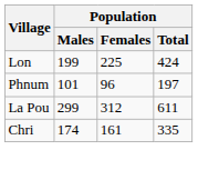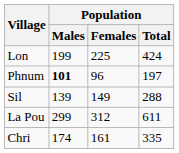Phnum | Population / Males: normal -> bold
+ row: Sil | 139 | 149 | 288
